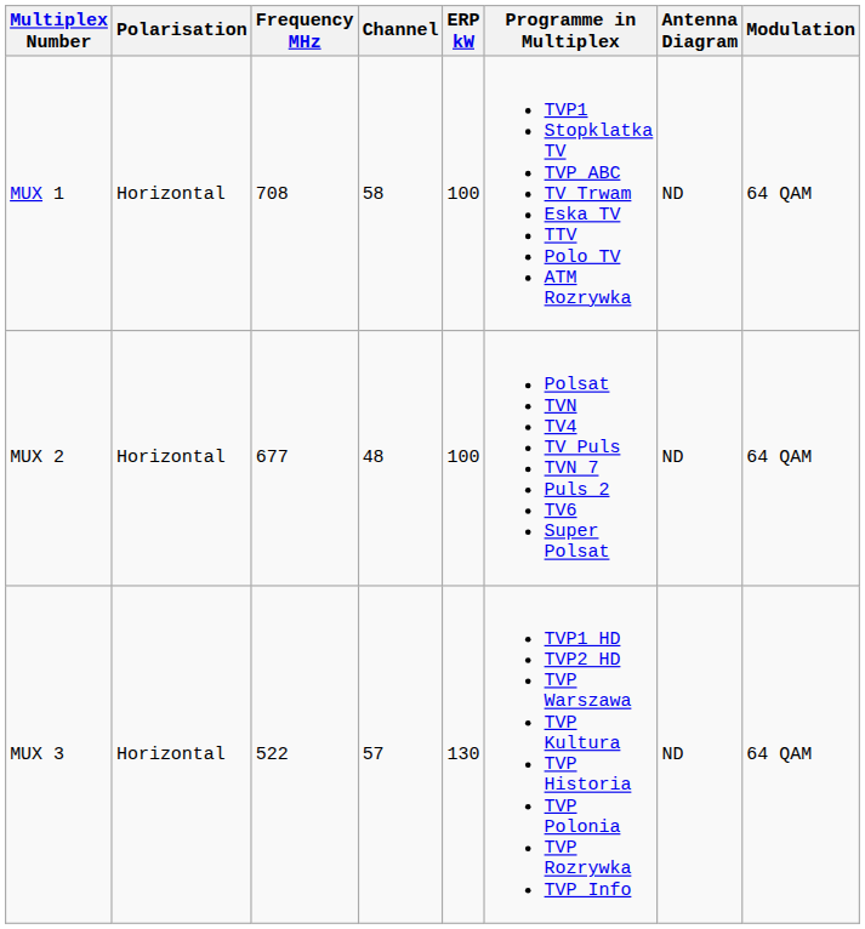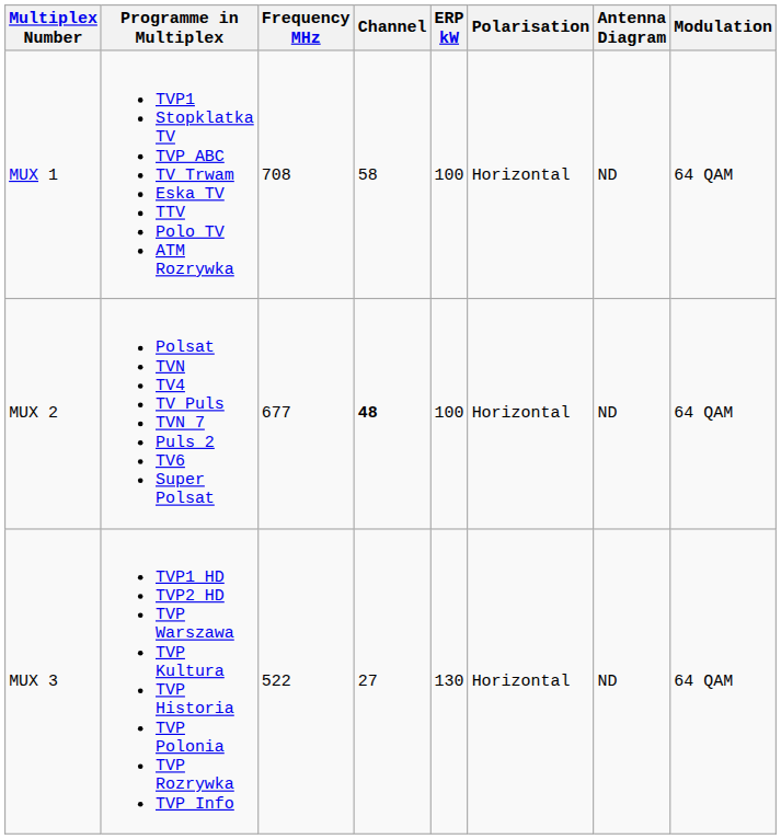columns swapped: Programme in Multiplex <-> Polarisation
MUX 2 | Channel: normal -> bold
MUX 3 | Channel: 57 -> 27
